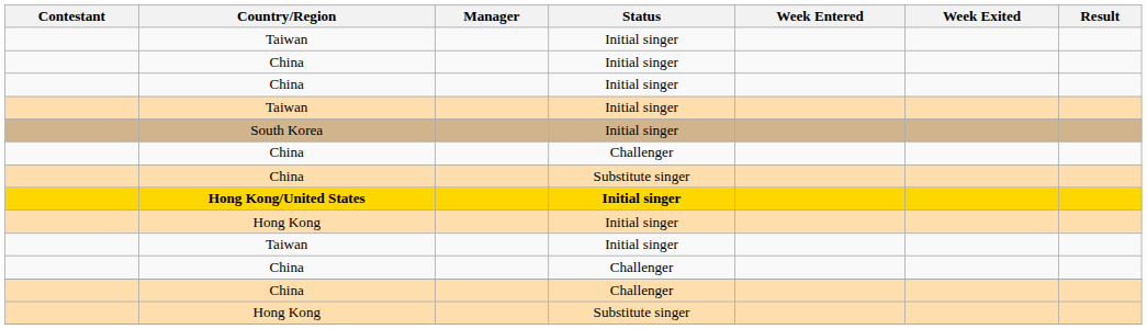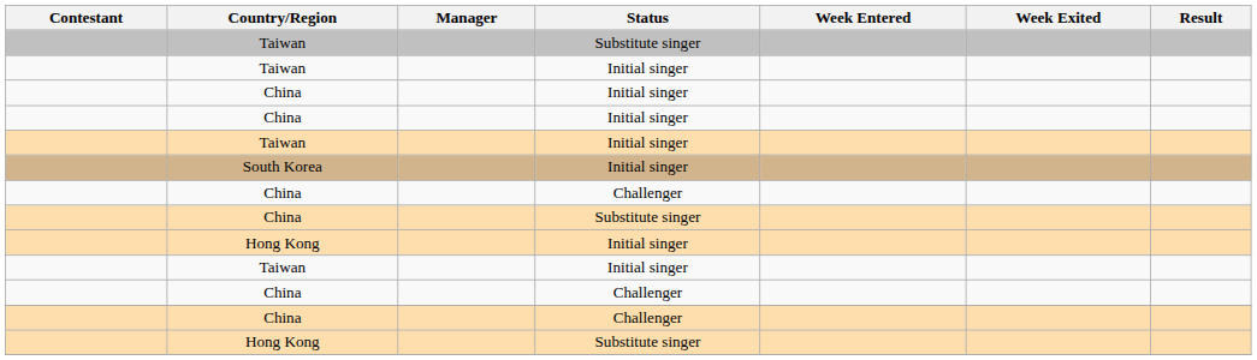+ row: Taiwan | Substitute singer
- row: Hong Kong/United States | Initial singer
